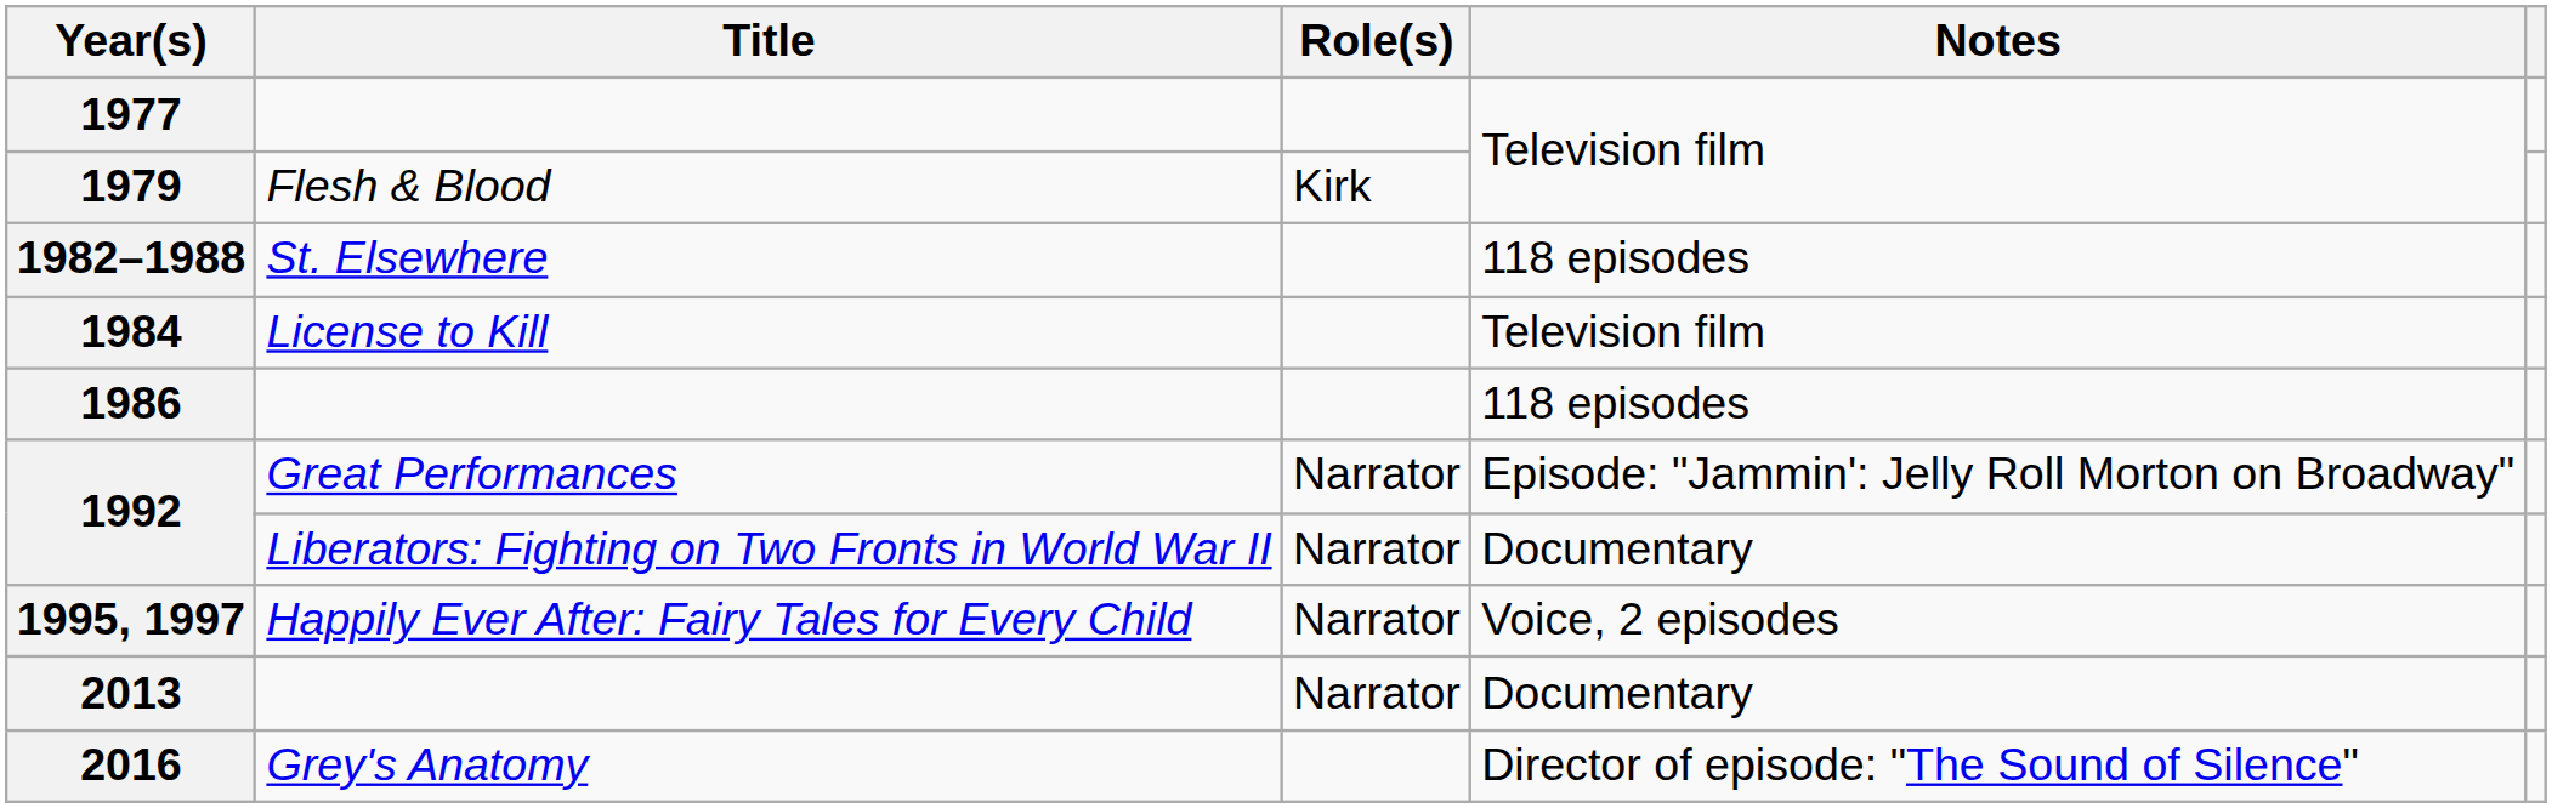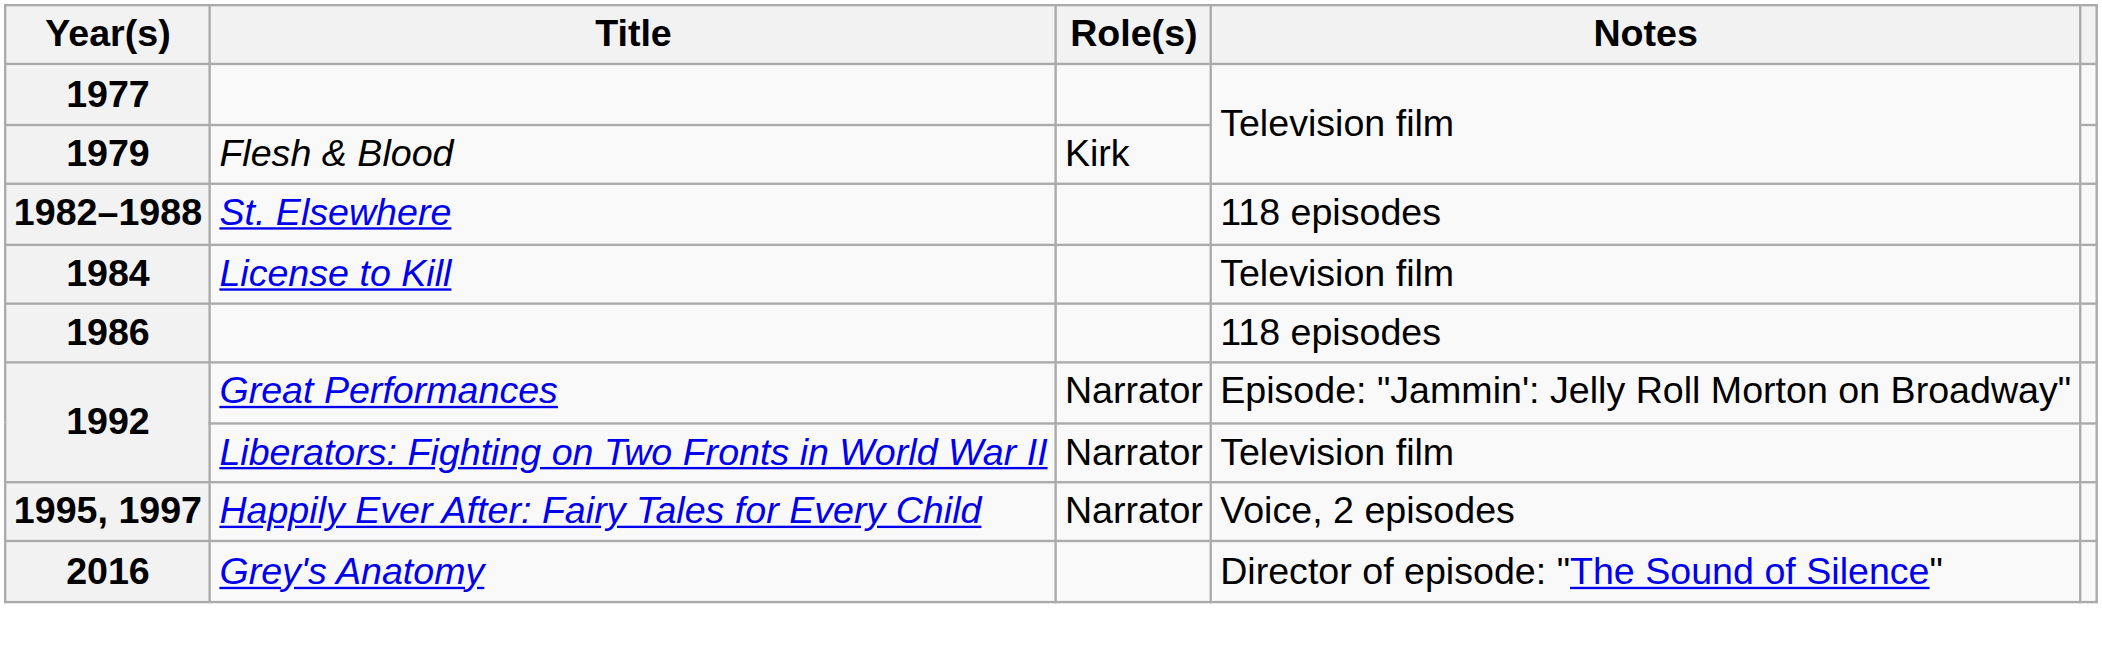1992 / Liberators: Fighting on Two Fronts in World War II | Notes: Documentary -> Television film
- row: 2013 | Narrator | Documentary
